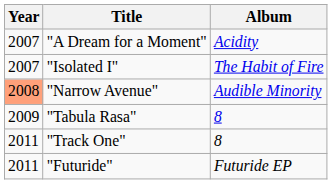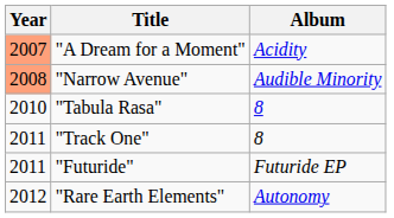"A Dream for a Moment" | Year: no background -> lightsalmon background
- row: 2007 | "Isolated I" | The Habit of Fire
"Tabula Rasa" | Year: 2009 -> 2010
+ row: 2012 | "Rare Earth Elements" | Autonomy
